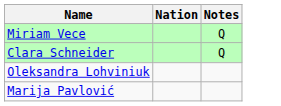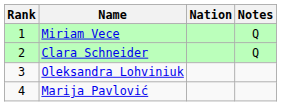+ column: Rank | 1 | 2 | 3 | 4
